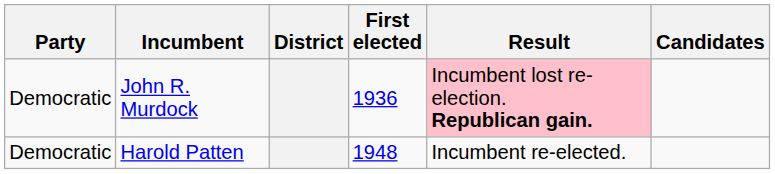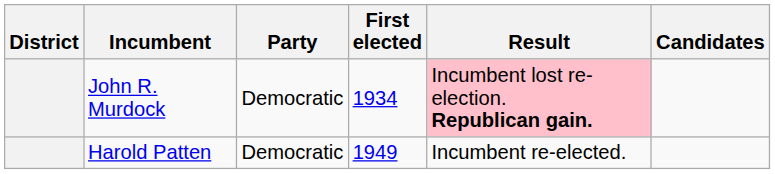columns swapped: District <-> Party
John R. Murdock | First elected: 1936 -> 1934
Harold Patten | First elected: 1948 -> 1949
